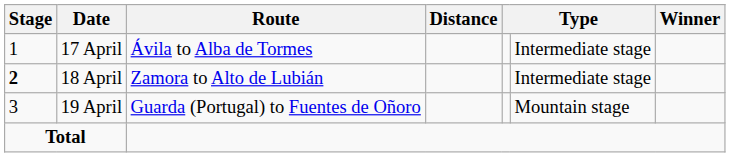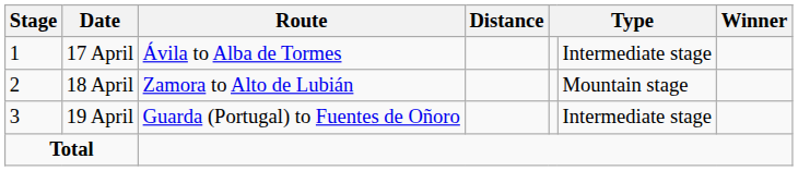18 April | Stage: bold -> normal
18 April | column 6: Intermediate stage -> Mountain stage
19 April | column 6: Mountain stage -> Intermediate stage
